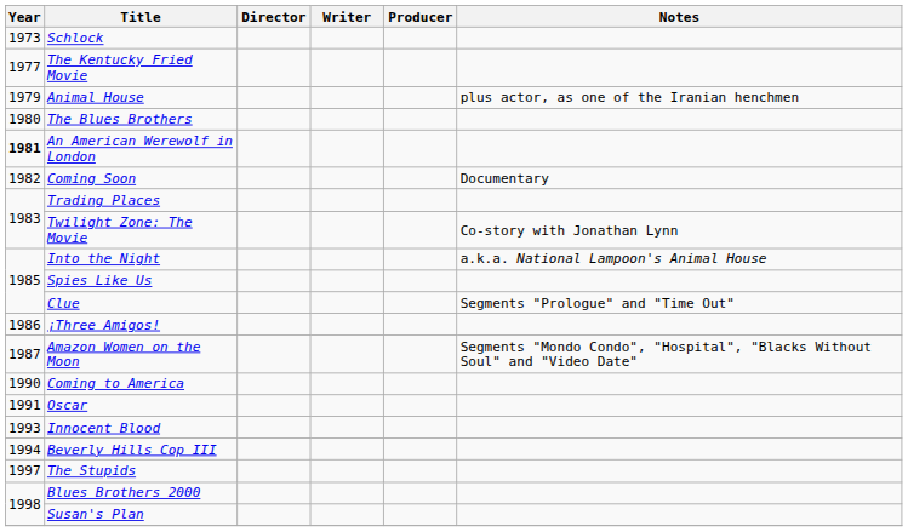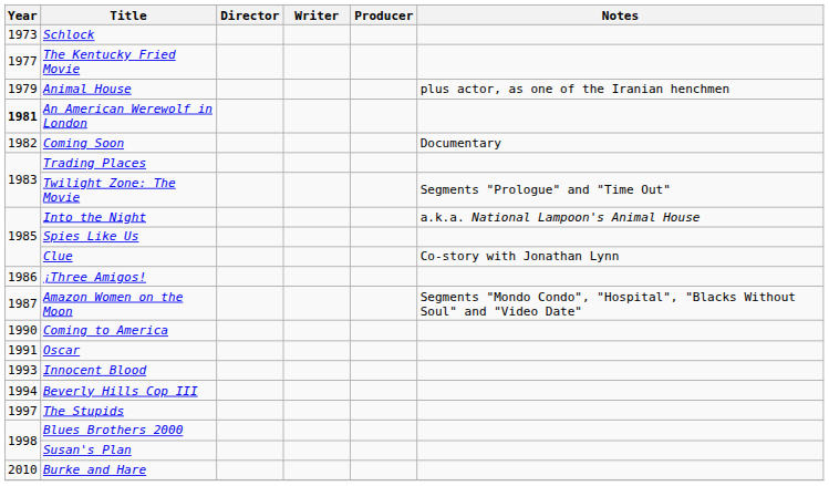- row: 1980 | The Blues Brothers
Twilight Zone: The Movie | Notes: Co-story with Jonathan Lynn -> Segments "Prologue" and "Time Out"
Clue | Notes: Segments "Prologue" and "Time Out" -> Co-story with Jonathan Lynn
+ row: 2010 | Burke and Hare
